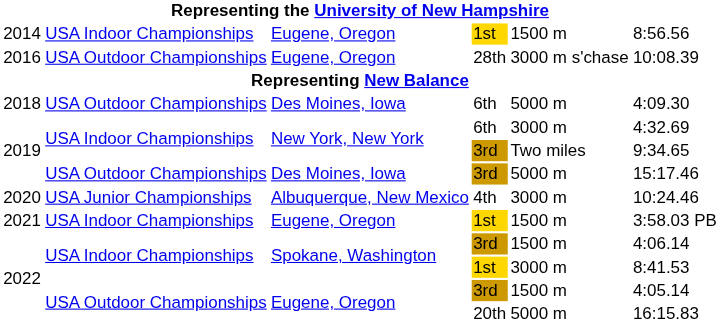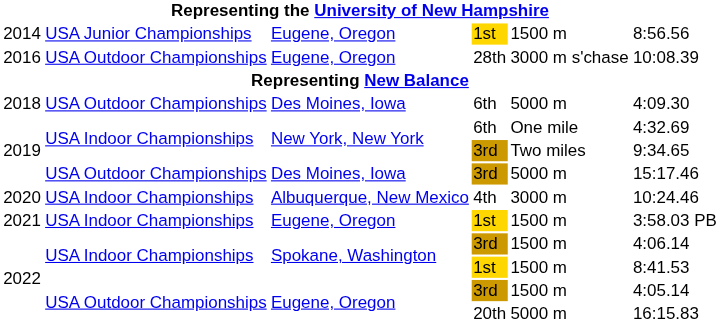2014 | column 2: USA Indoor Championships -> USA Junior Championships
2019 / 6th | column 5: 3000 m -> One mile
2020 | column 2: USA Junior Championships -> USA Indoor Championships
2022 / 1st | column 5: 3000 m -> 1500 m
